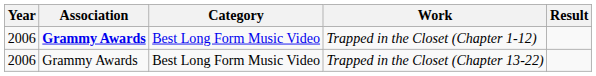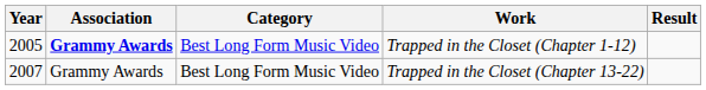Trapped in the Closet (Chapter 1-12) | Year: 2006 -> 2005
Trapped in the Closet (Chapter 13-22) | Year: 2006 -> 2007
